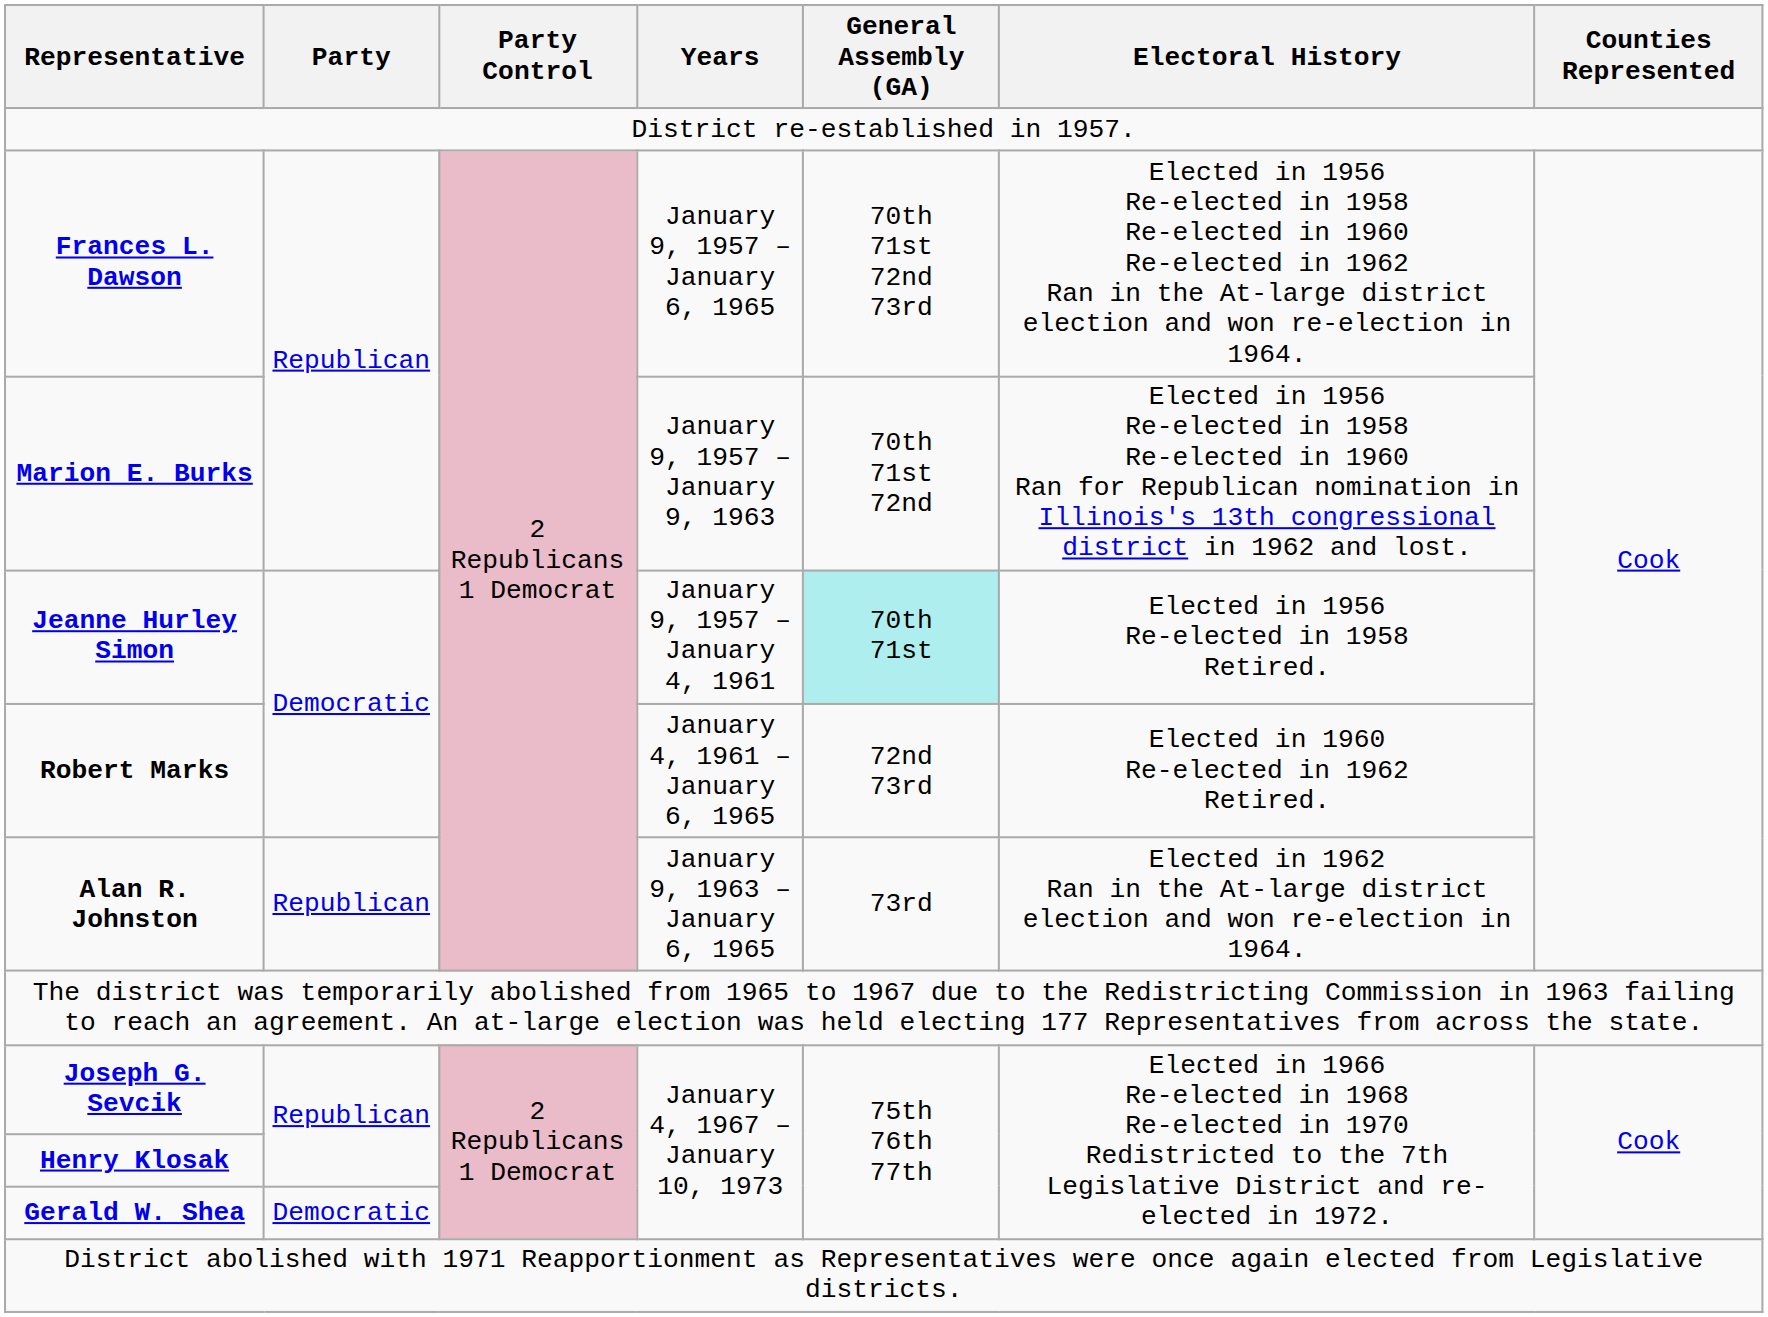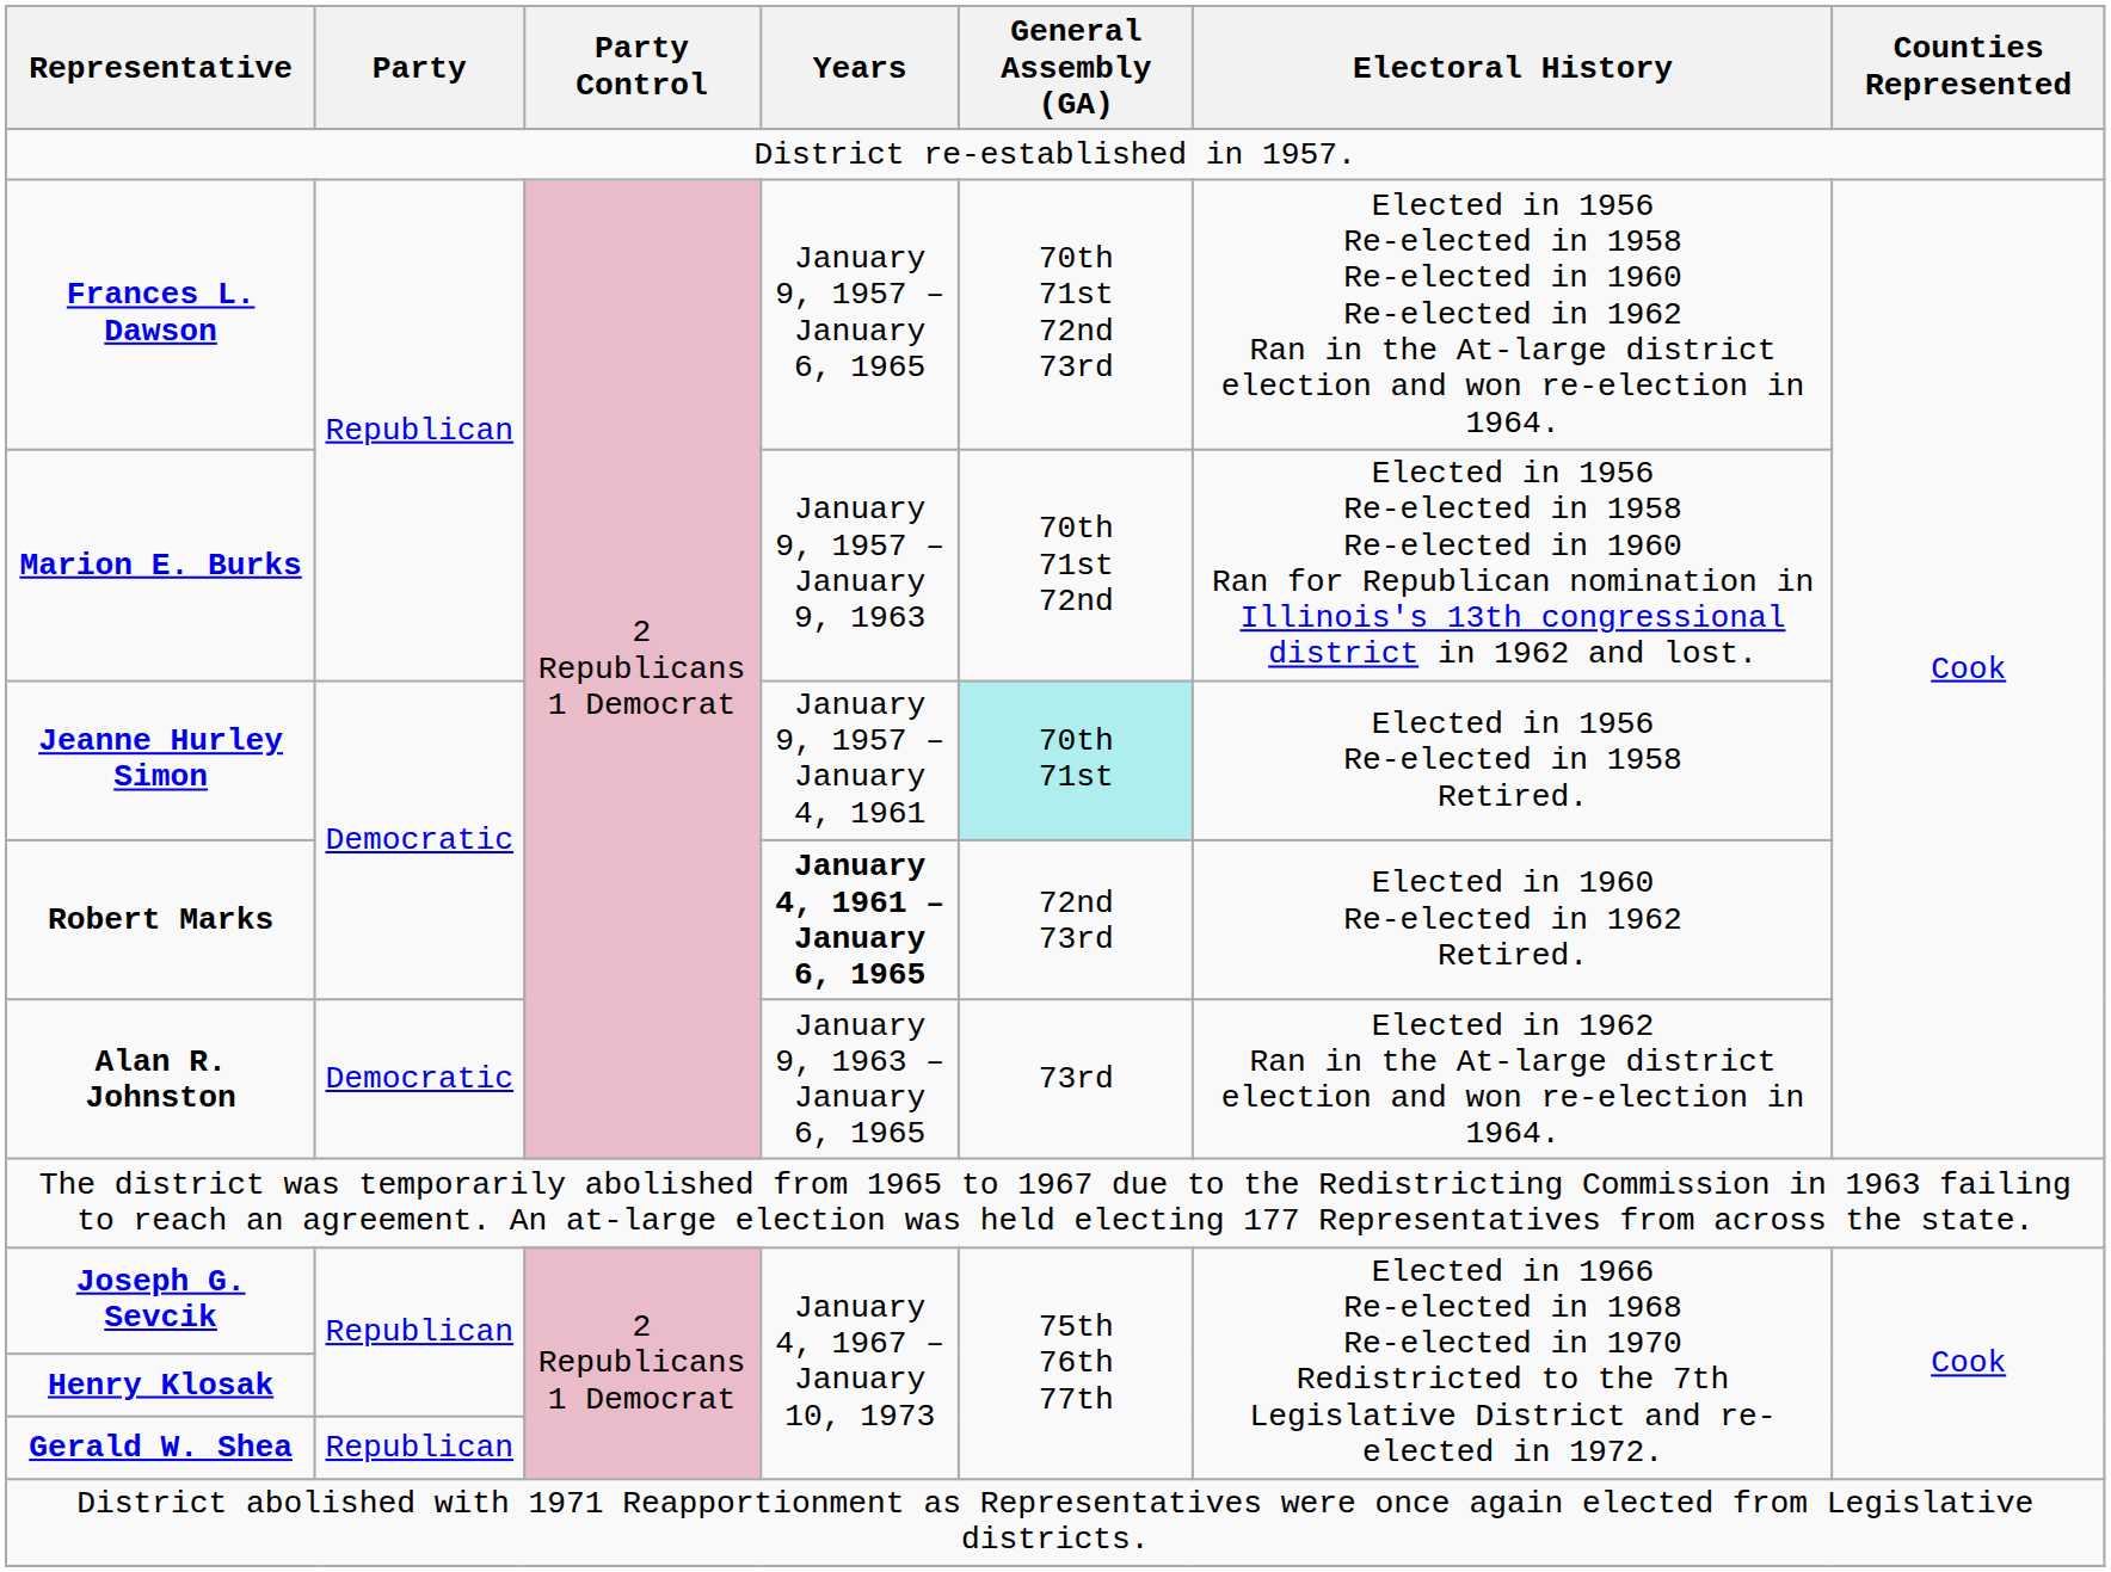Robert Marks | Years: normal -> bold
Alan R. Johnston | Party: Republican -> Democratic
Gerald W. Shea | Party: Democratic -> Republican
